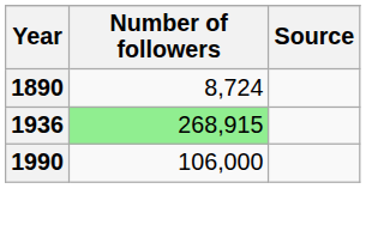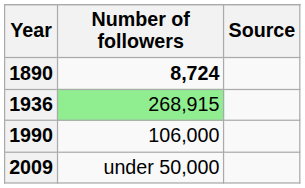1890 | Number of followers: normal -> bold
+ row: 2009 | under 50,000
